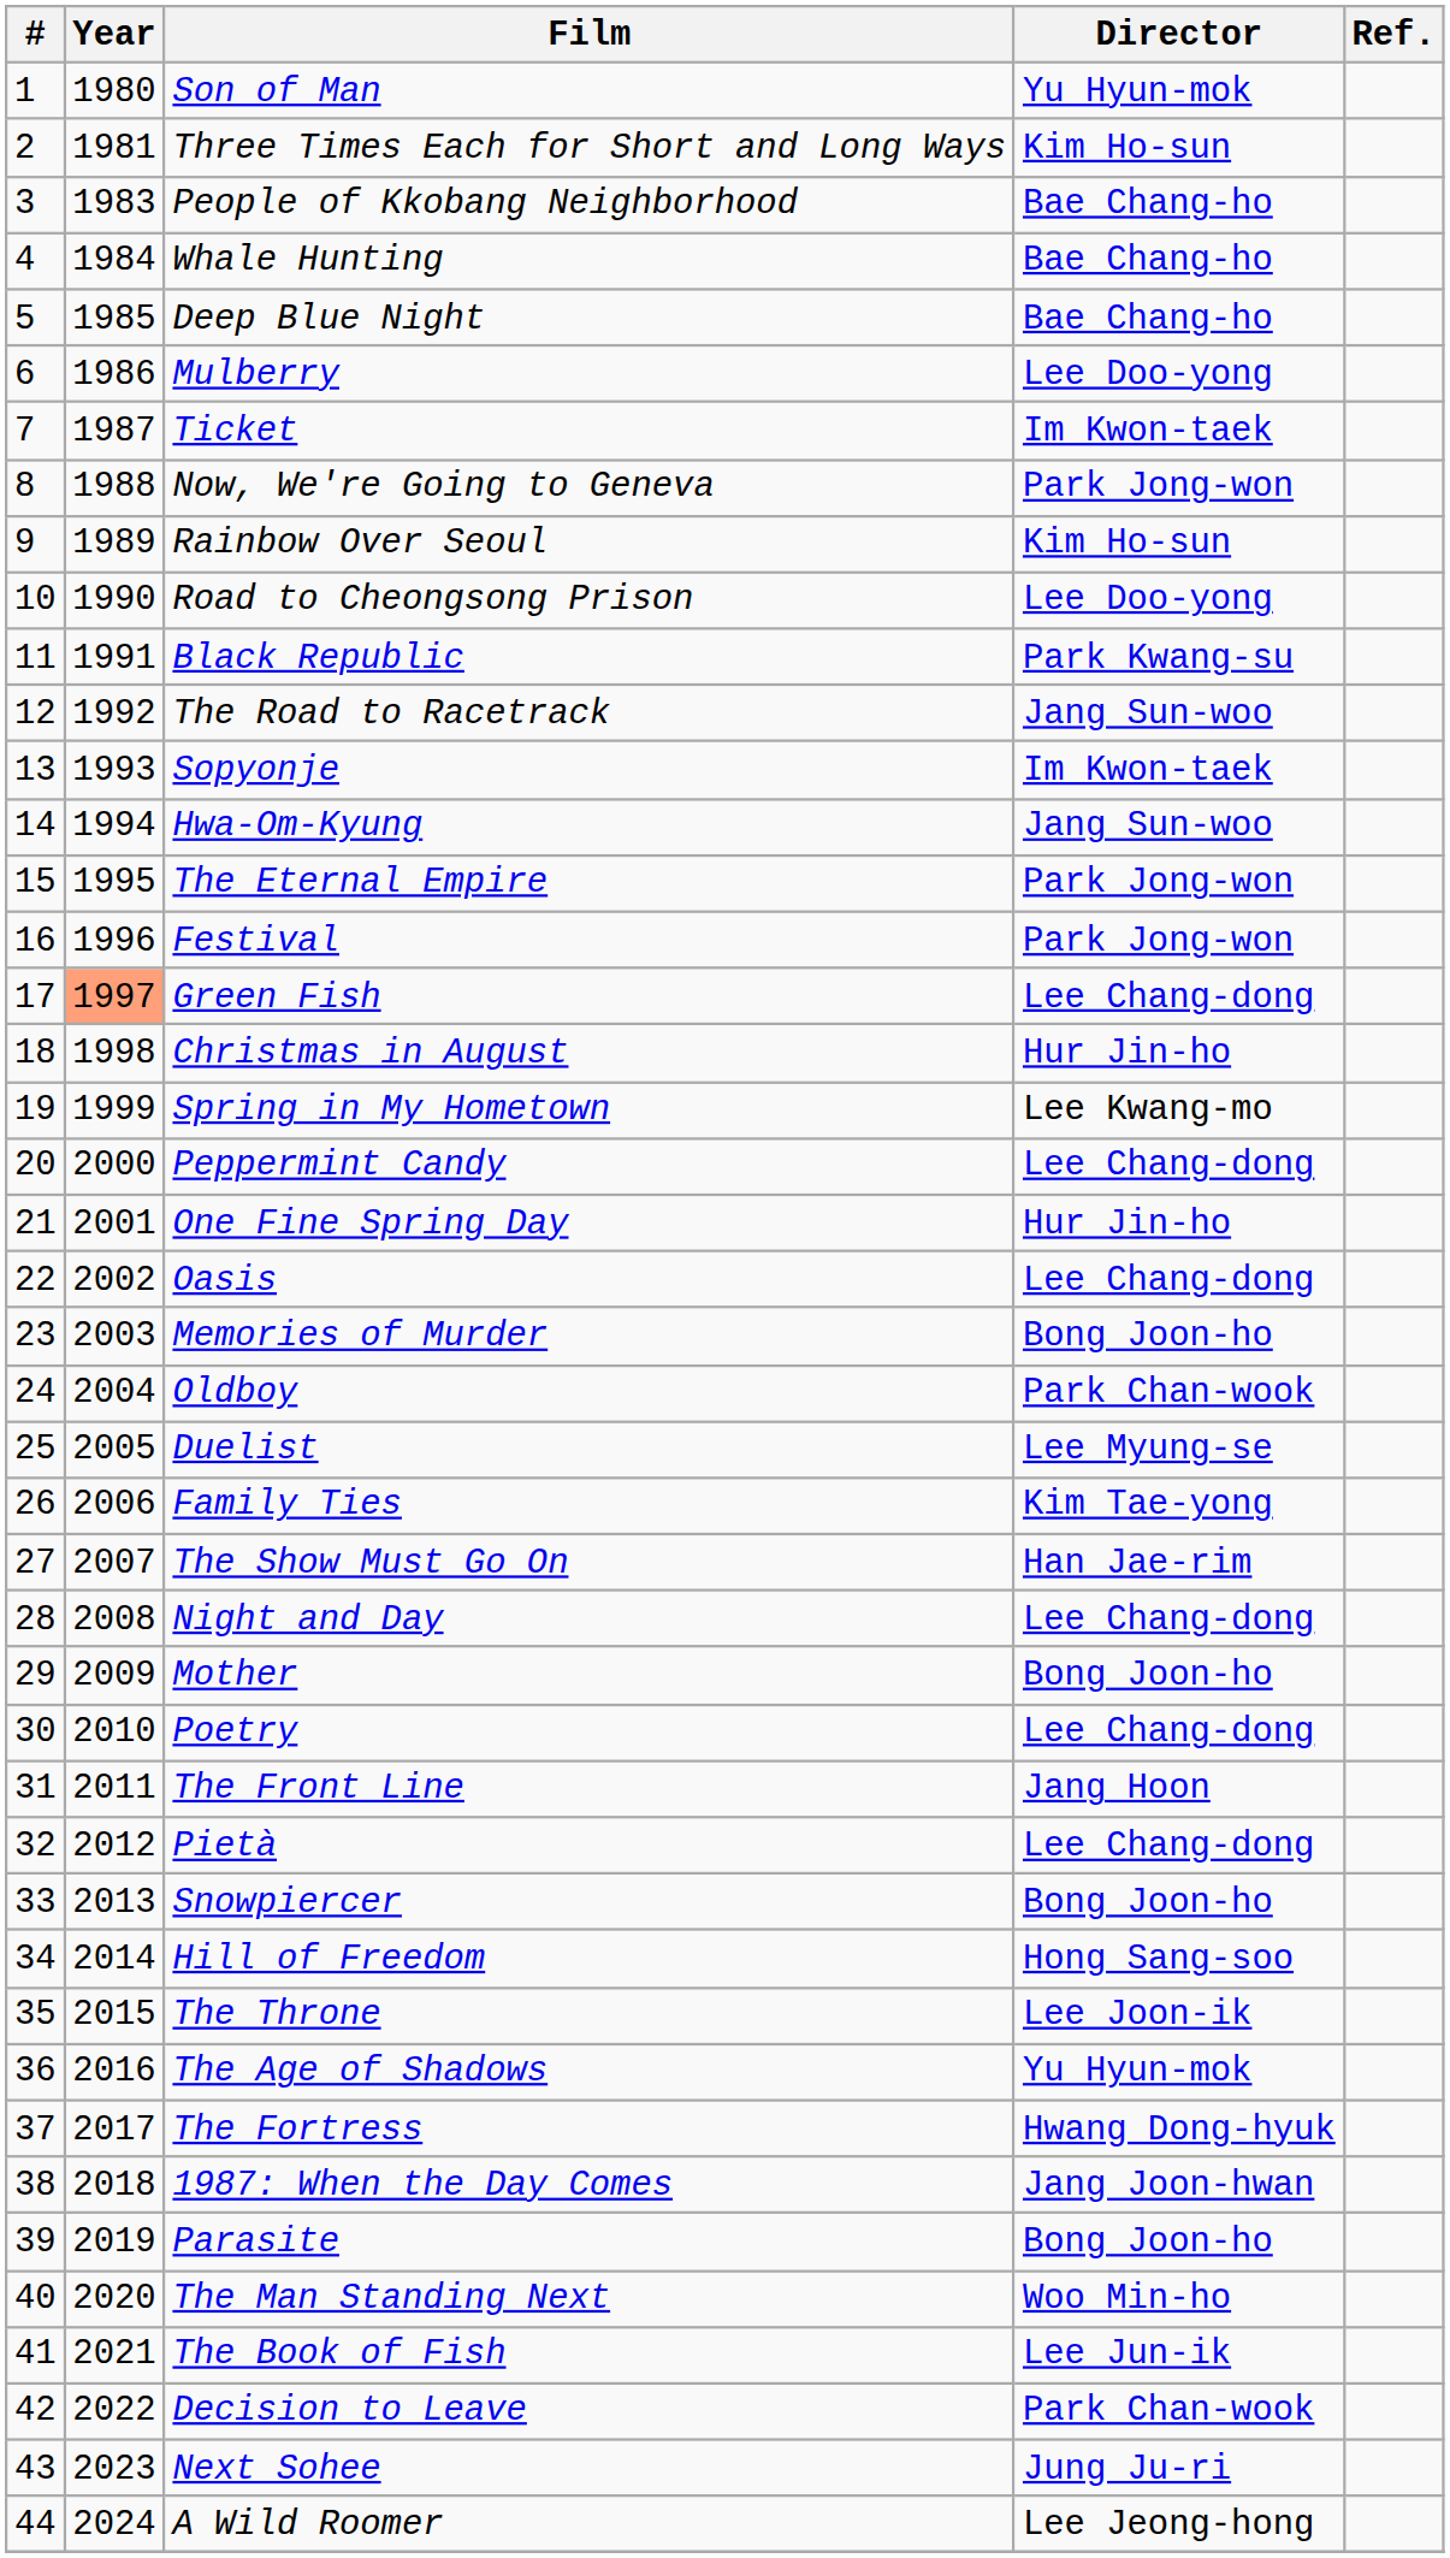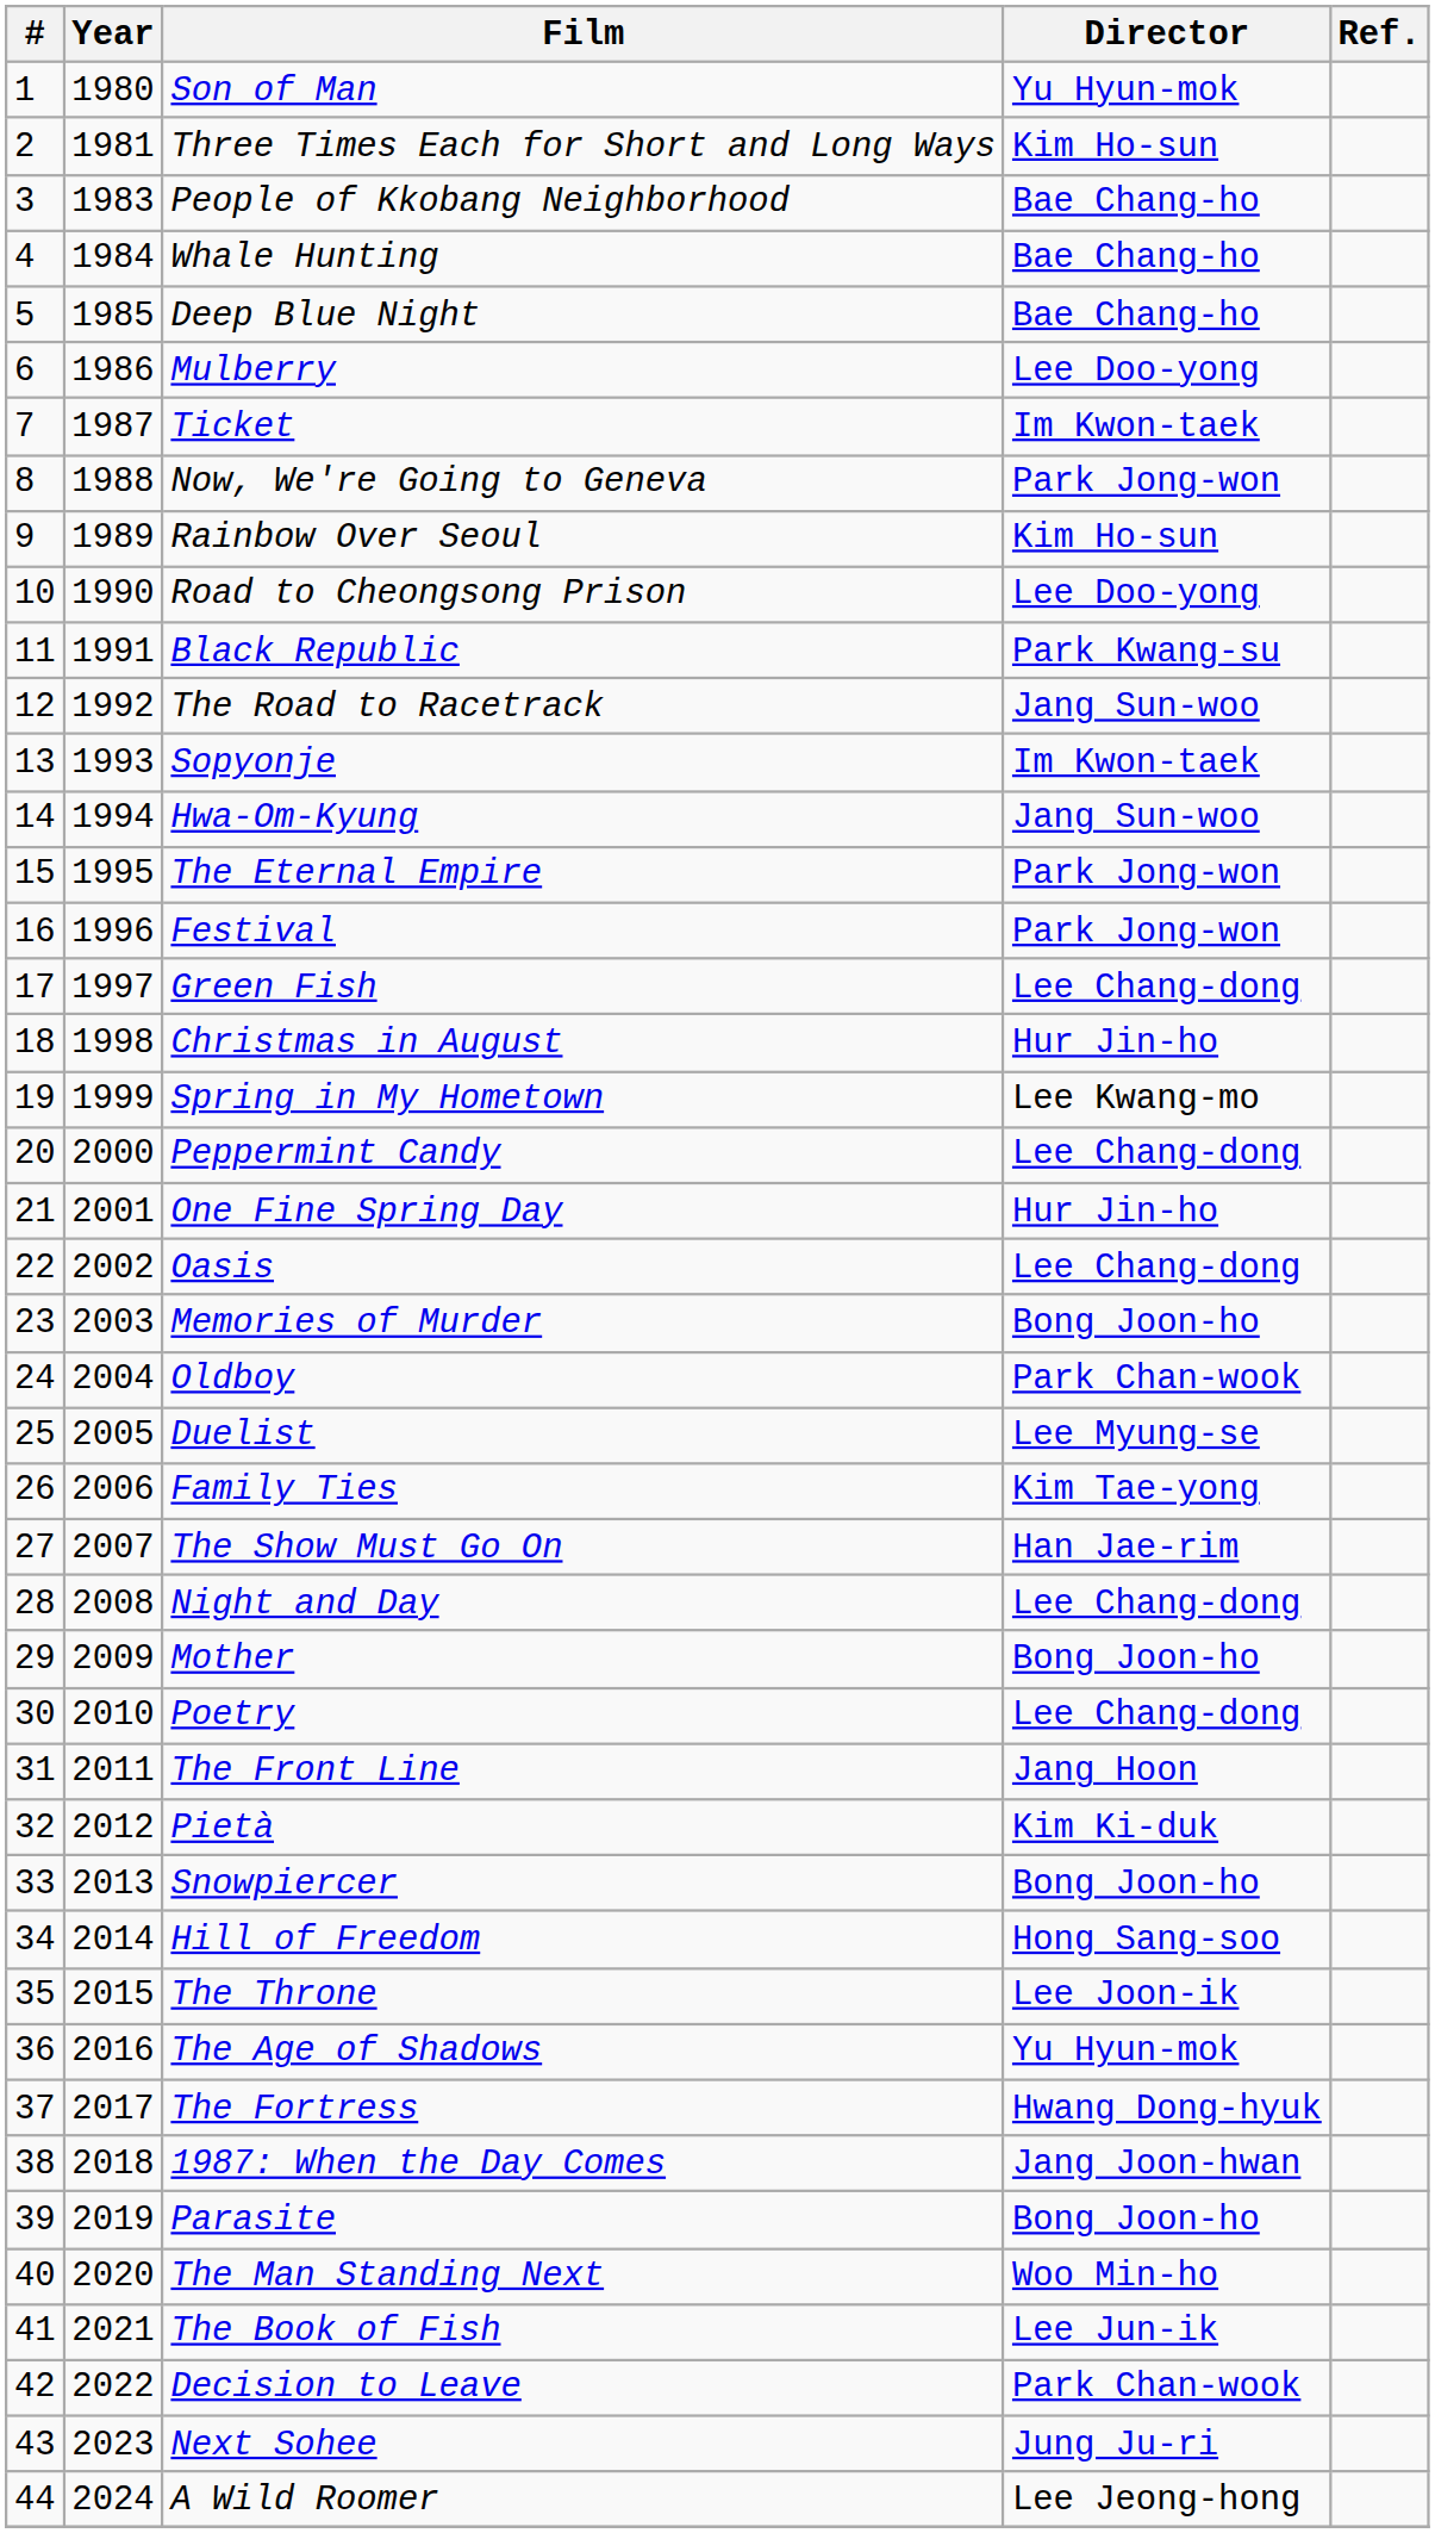Green Fish | Year: lightsalmon background -> no background
Pietà | Director: Lee Chang-dong -> Kim Ki-duk
